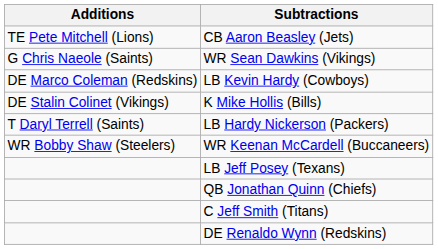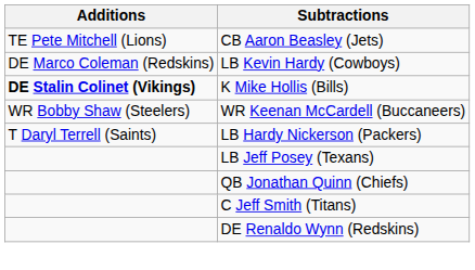- row: G Chris Naeole (Saints) | WR Sean Dawkins (Vikings)
K Mike Hollis (Bills) | Additions: normal -> bold
rows swapped: WR Keenan McCardell (Buccaneers) <-> LB Hardy Nickerson (Packers)
